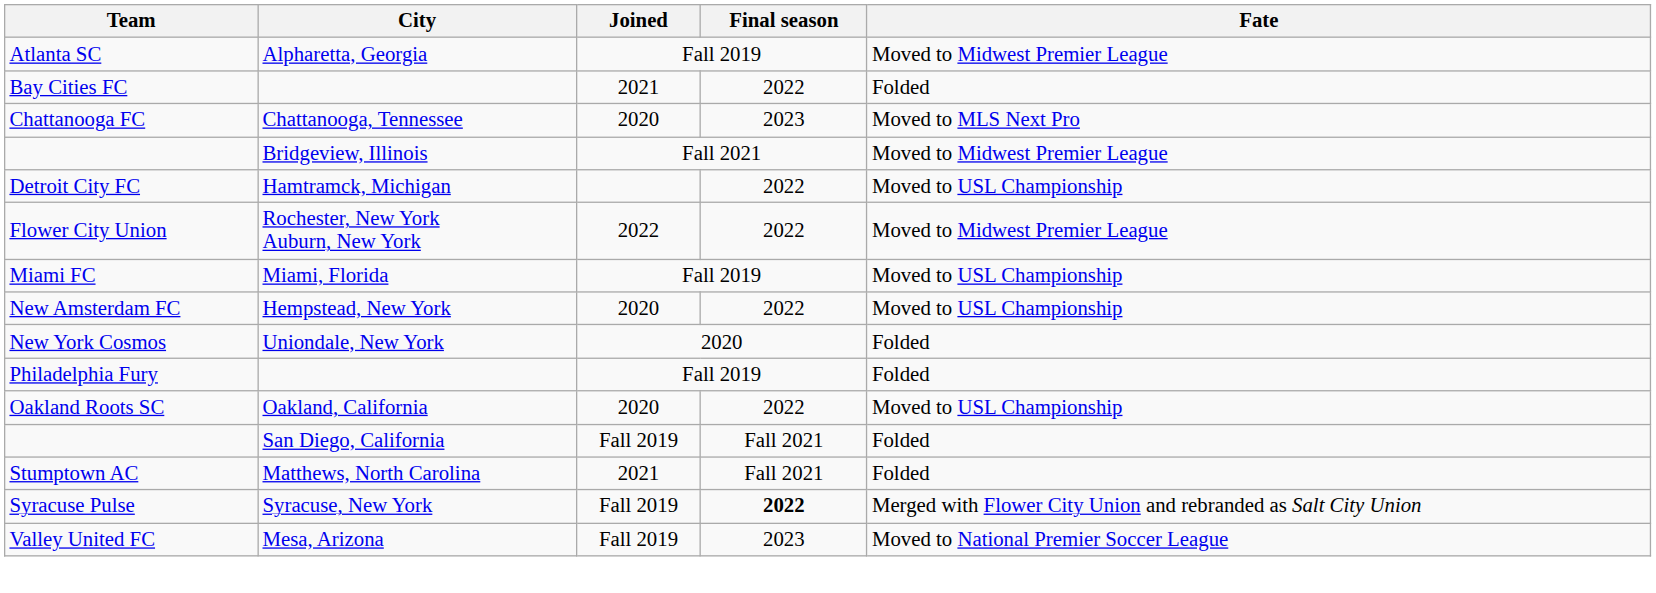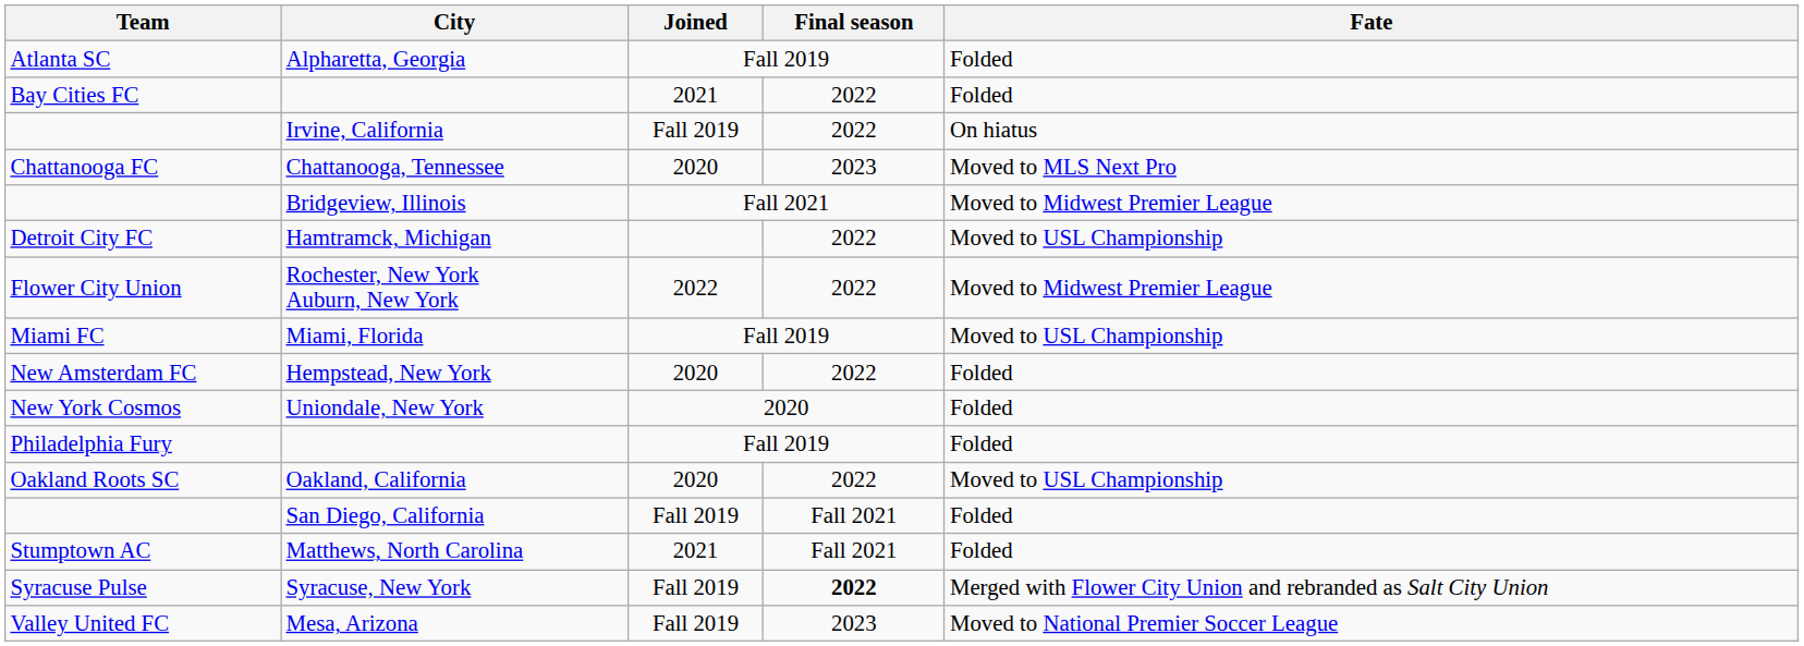Alpharetta, Georgia | Fate: Moved to Midwest Premier League -> Folded
+ row: Irvine, California | Fall 2019 | 2022 | On hiatus
Hempstead, New York | Fate: Moved to USL Championship -> Folded
